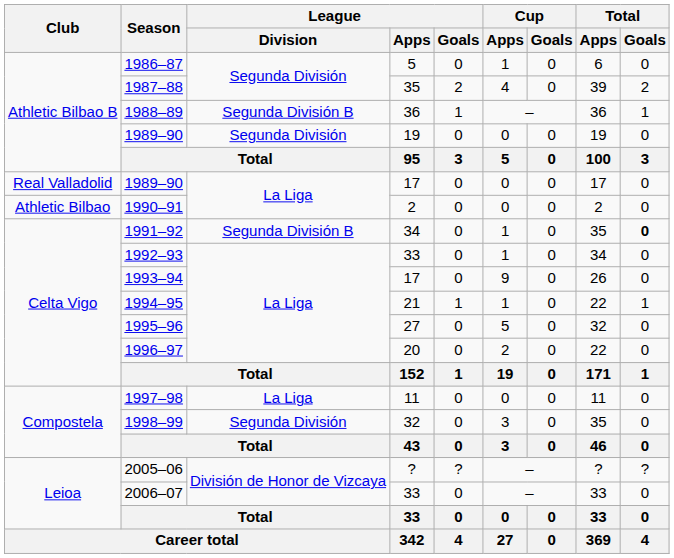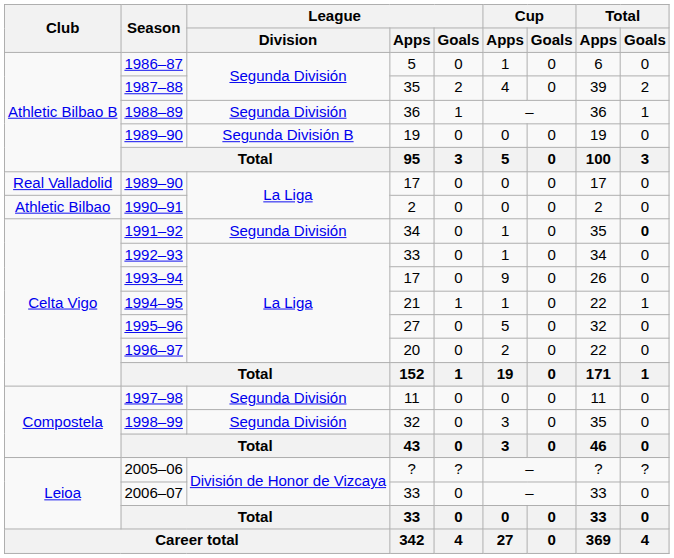1988–89 | League / Division: Segunda División B -> Segunda División
1989–90 / 19 | League / Division: Segunda División -> Segunda División B
1991–92 | League / Division: Segunda División B -> Segunda División
1997–98 | League / Division: La Liga -> Segunda División
